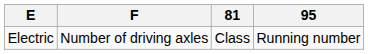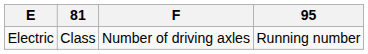columns swapped: F <-> 81
